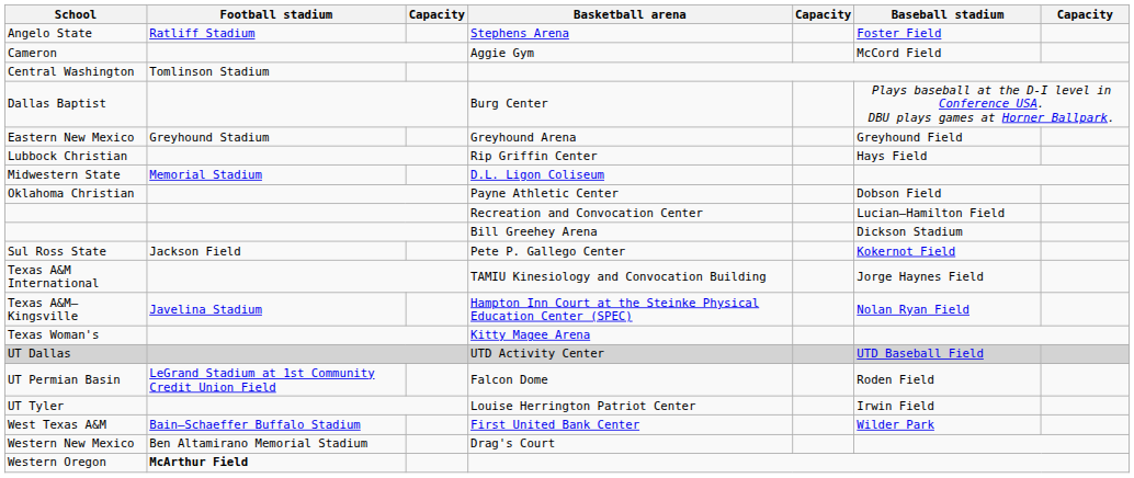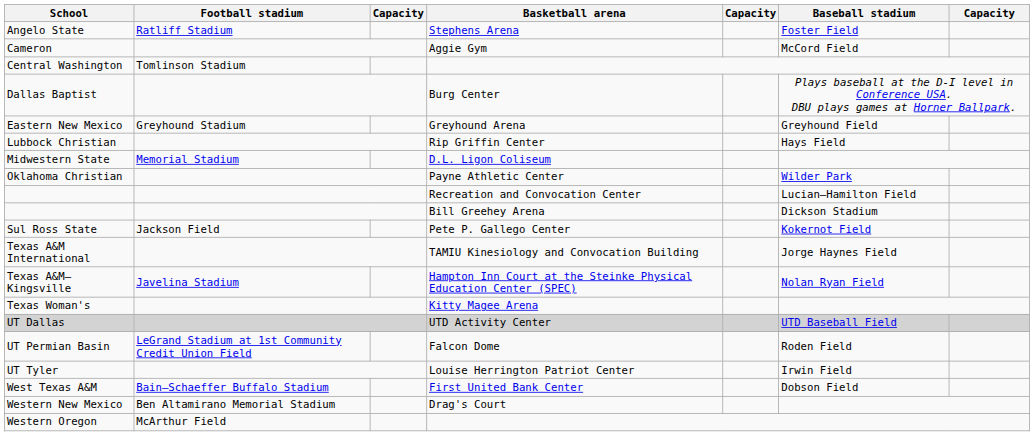Oklahoma Christian | Baseball stadium: Dobson Field -> Wilder Park
West Texas A&M | Baseball stadium: Wilder Park -> Dobson Field
Western Oregon | Football stadium: bold -> normal
